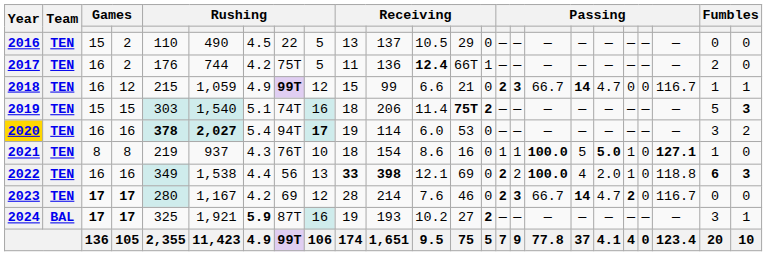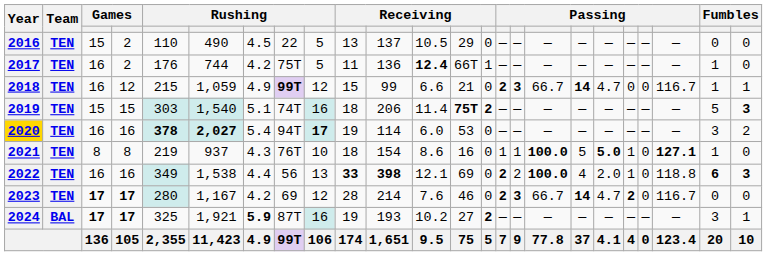2017 | column 23: 2 -> 1
